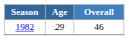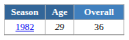1982 | Overall: 46 -> 36
